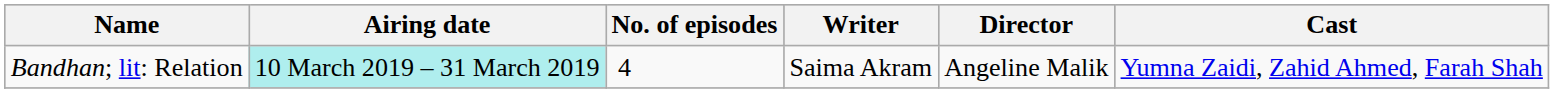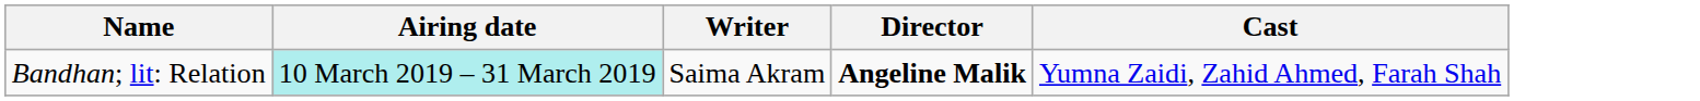- column: No. of episodes | 4
Bandhan; lit: Relation | Director: normal -> bold
